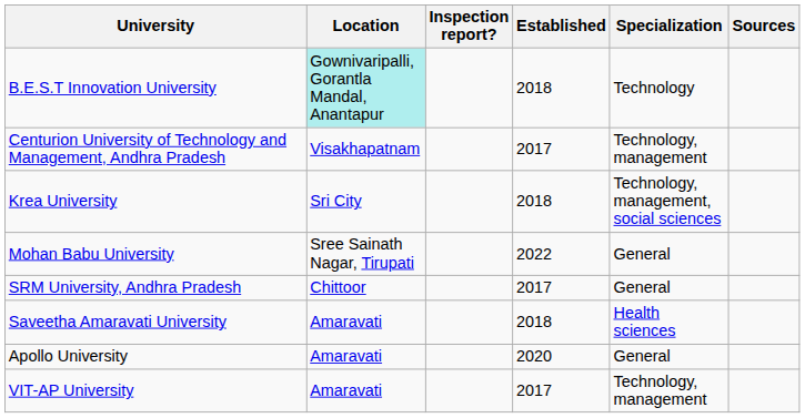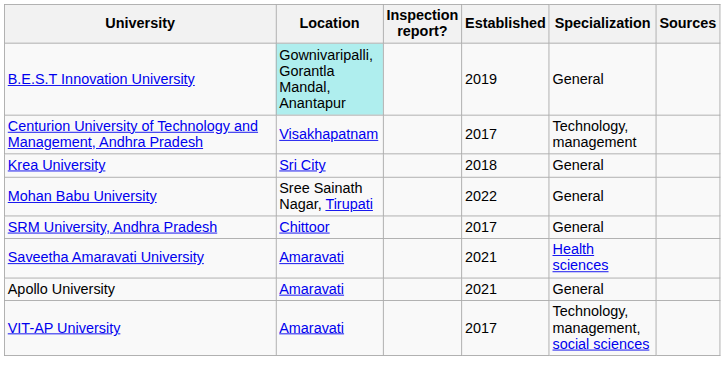B.E.S.T Innovation University | Established: 2018 -> 2019
B.E.S.T Innovation University | Specialization: Technology -> General
Krea University | Specialization: Technology, management, social sciences -> General
Saveetha Amaravati University | Established: 2018 -> 2021
Apollo University | Established: 2020 -> 2021
VIT-AP University | Specialization: Technology, management -> Technology, management, social sciences
